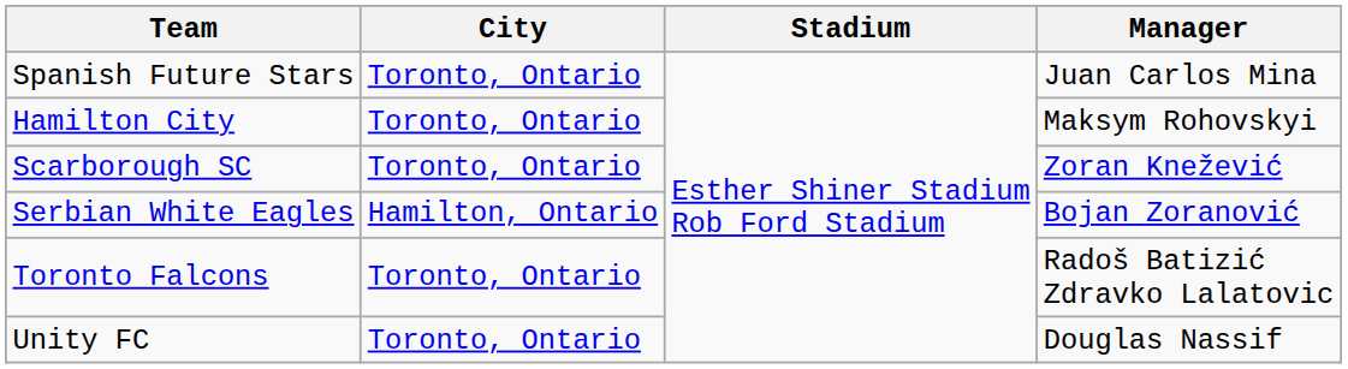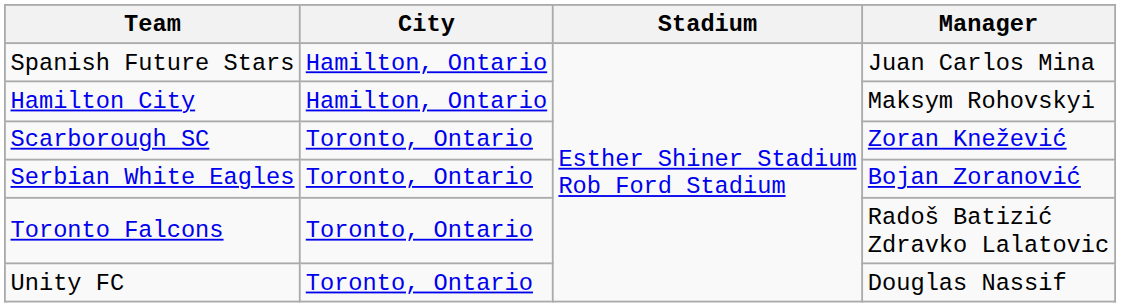Spanish Future Stars | City: Toronto, Ontario -> Hamilton, Ontario
Hamilton City | City: Toronto, Ontario -> Hamilton, Ontario
Serbian White Eagles | City: Hamilton, Ontario -> Toronto, Ontario
